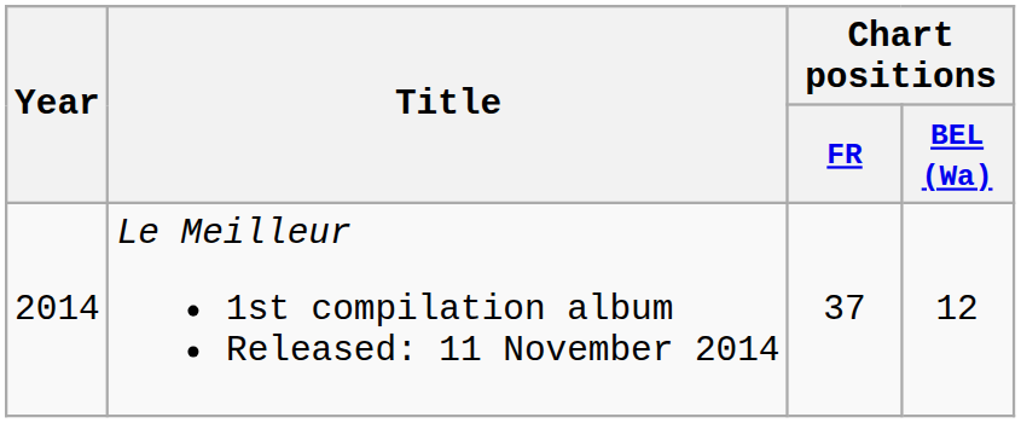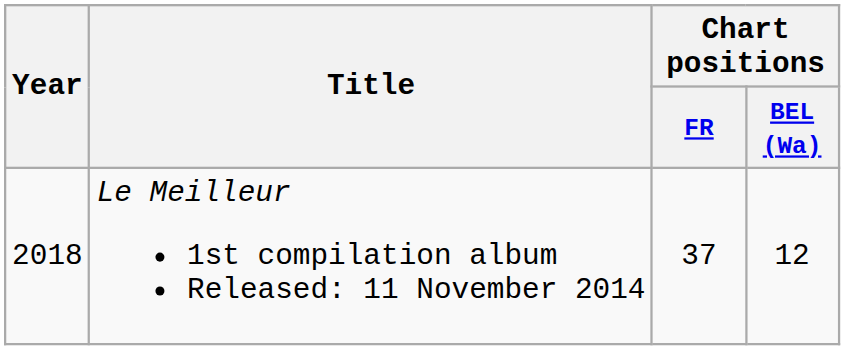Le Meilleur 1st compilation album Released: 11 November 2014 | Year: 2014 -> 2018
